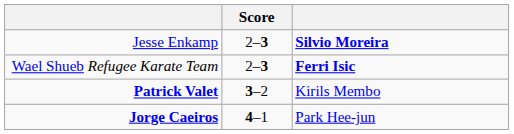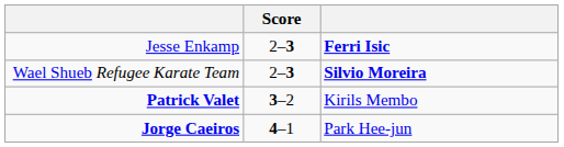Jesse Enkamp | column 3: Silvio Moreira -> Ferri Isic
Wael Shueb Refugee Karate Team | column 3: Ferri Isic -> Silvio Moreira
